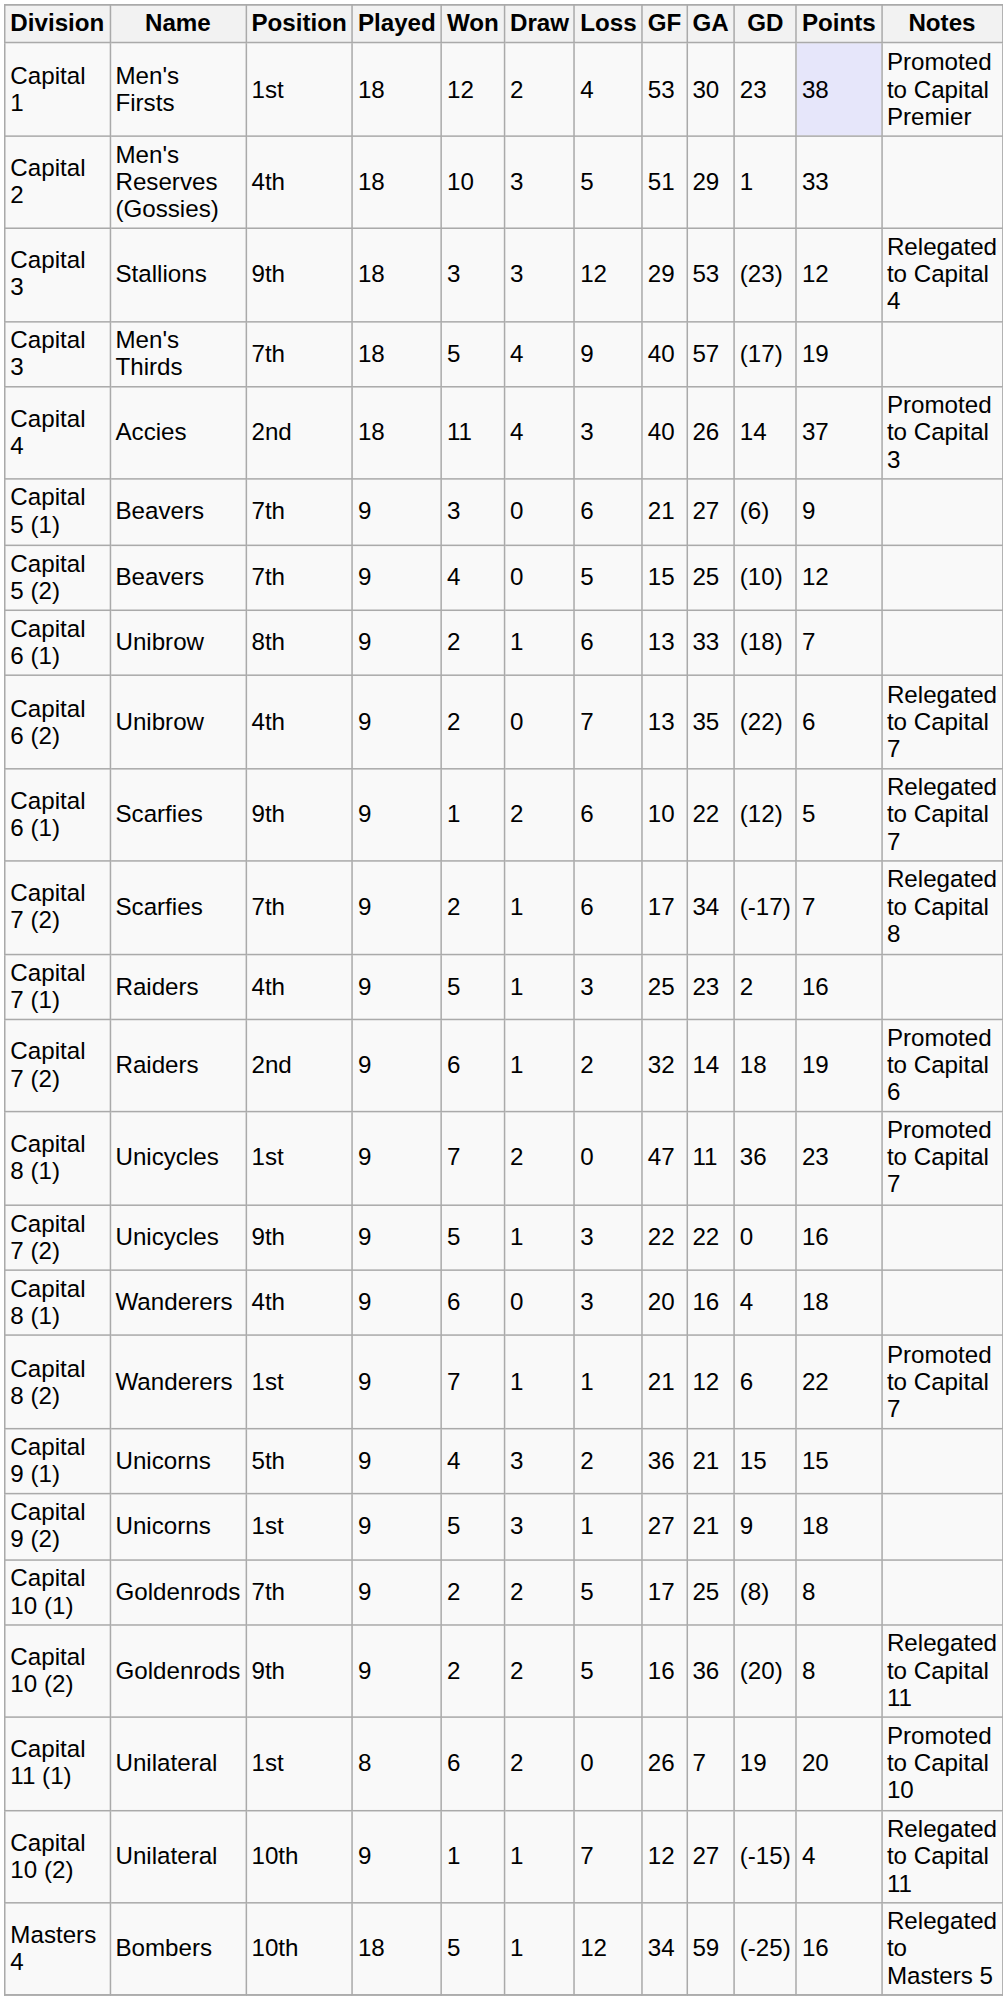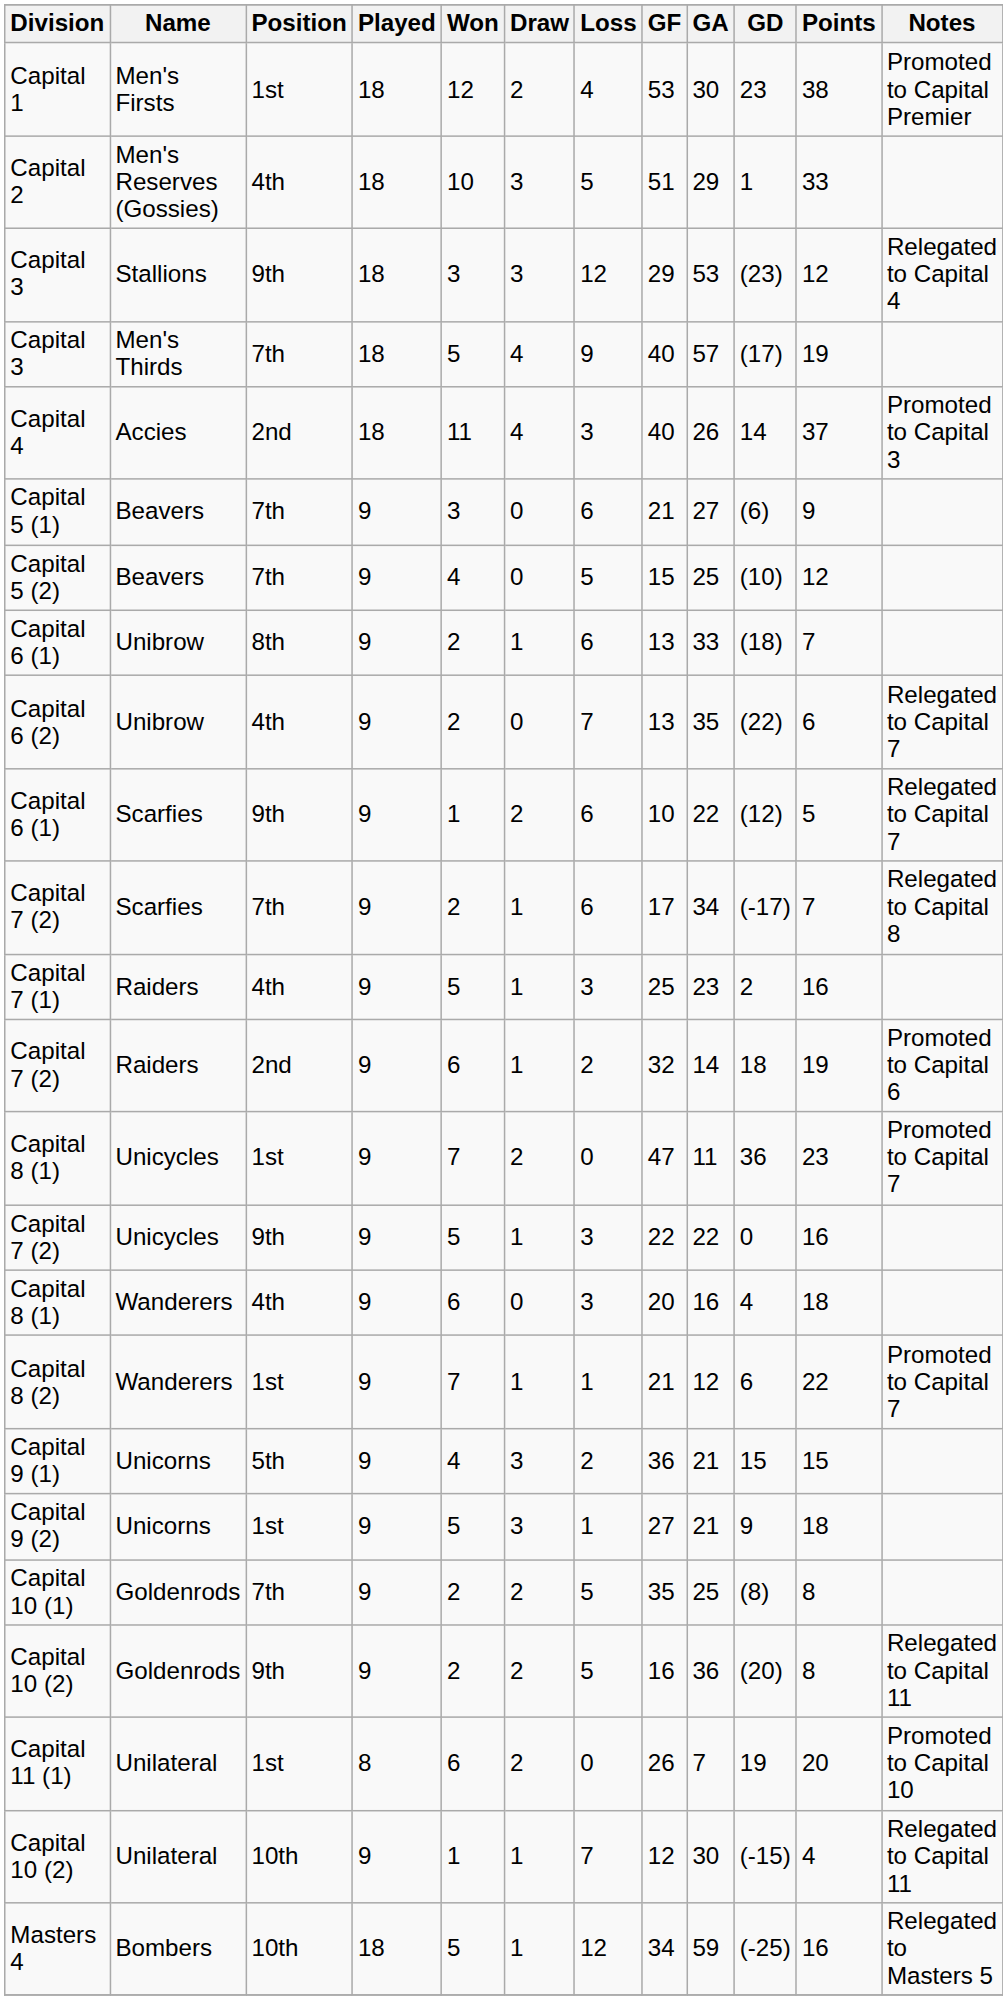Capital 1 | Points: lavender background -> no background
Capital 10 (1) | GF: 17 -> 35
Capital 10 (2) / Unilateral | GA: 27 -> 30
